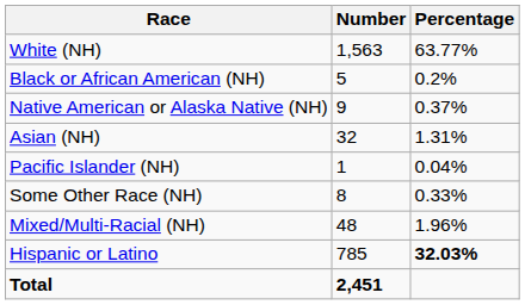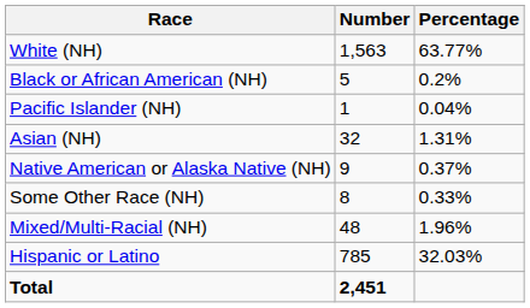rows swapped: Native American or Alaska Native (NH) <-> Pacific Islander (NH)
Hispanic or Latino | Percentage: bold -> normal
